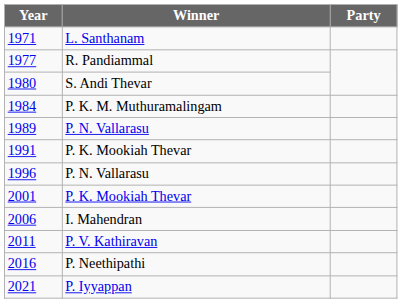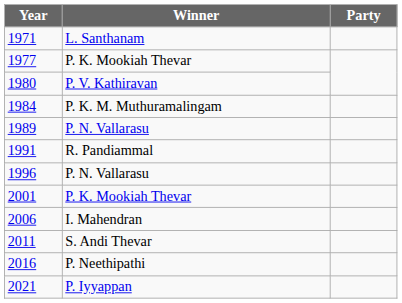1977 | Winner: R. Pandiammal -> P. K. Mookiah Thevar
1980 | Winner: S. Andi Thevar -> P. V. Kathiravan
1991 | Winner: P. K. Mookiah Thevar -> R. Pandiammal
2011 | Winner: P. V. Kathiravan -> S. Andi Thevar
